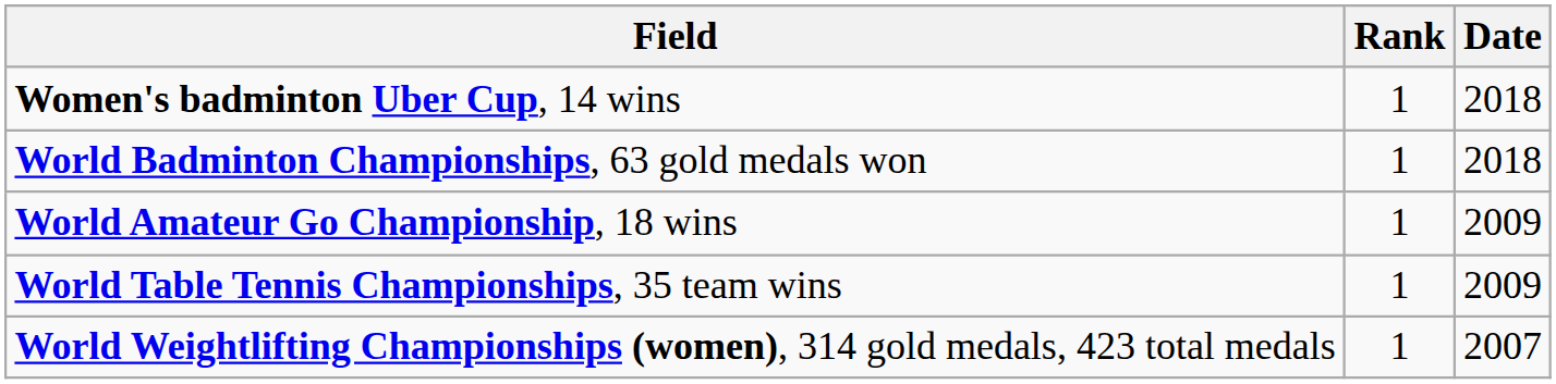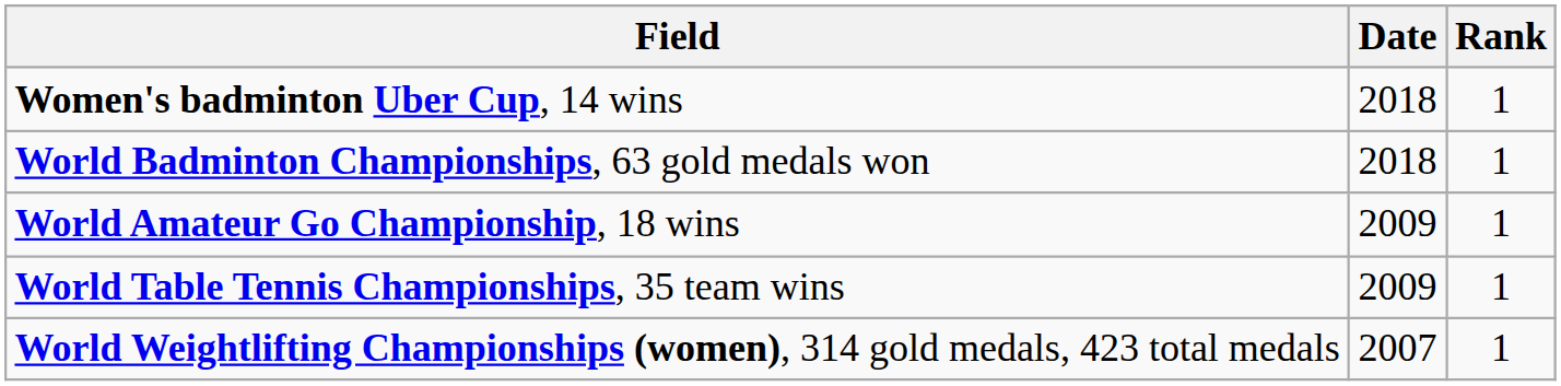columns swapped: Rank <-> Date
